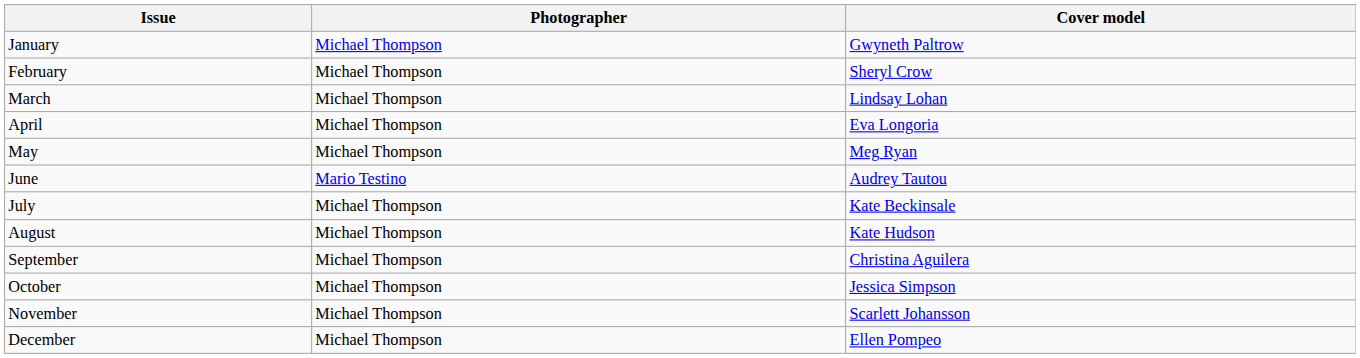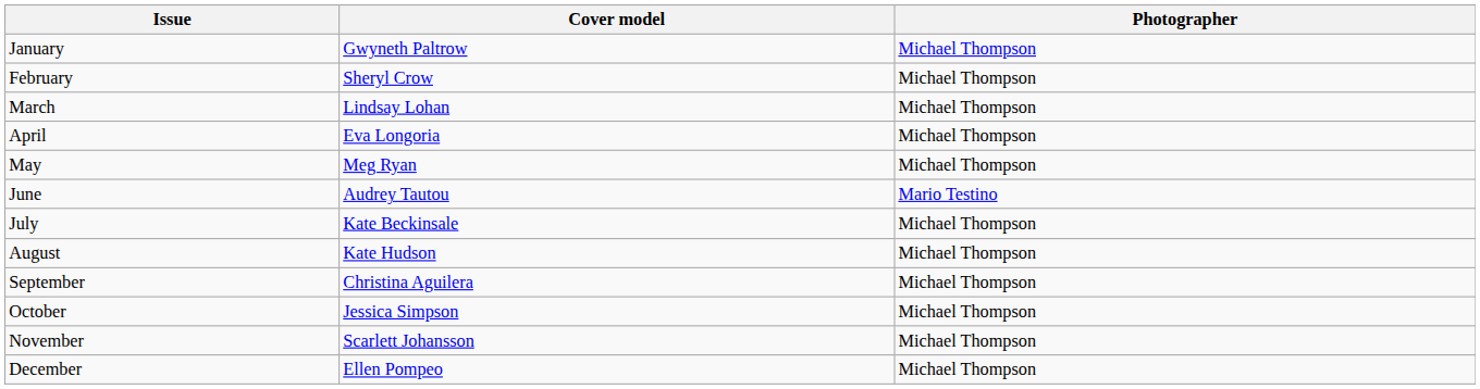columns swapped: Cover model <-> Photographer
